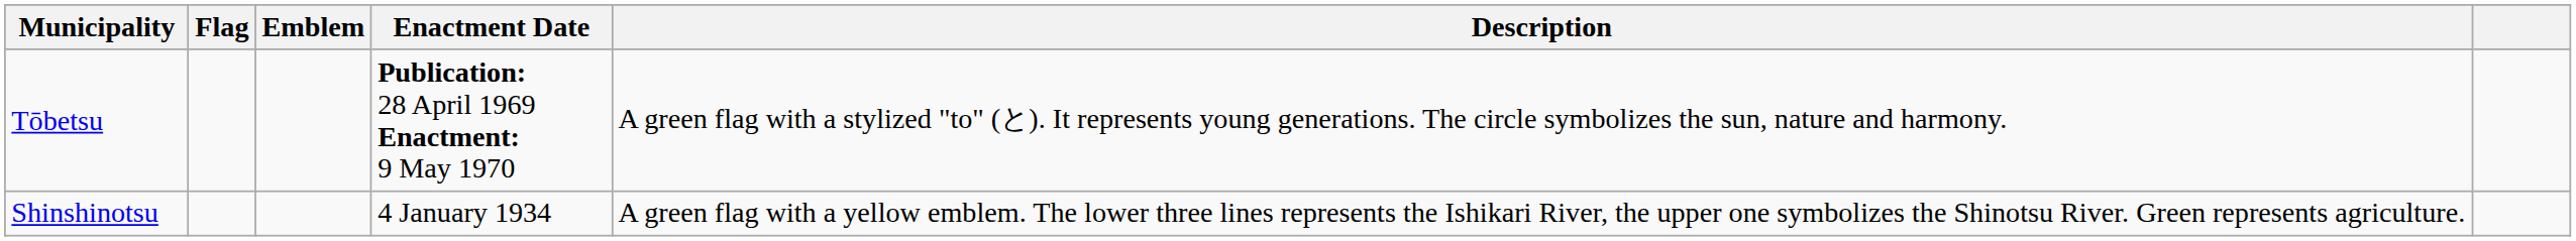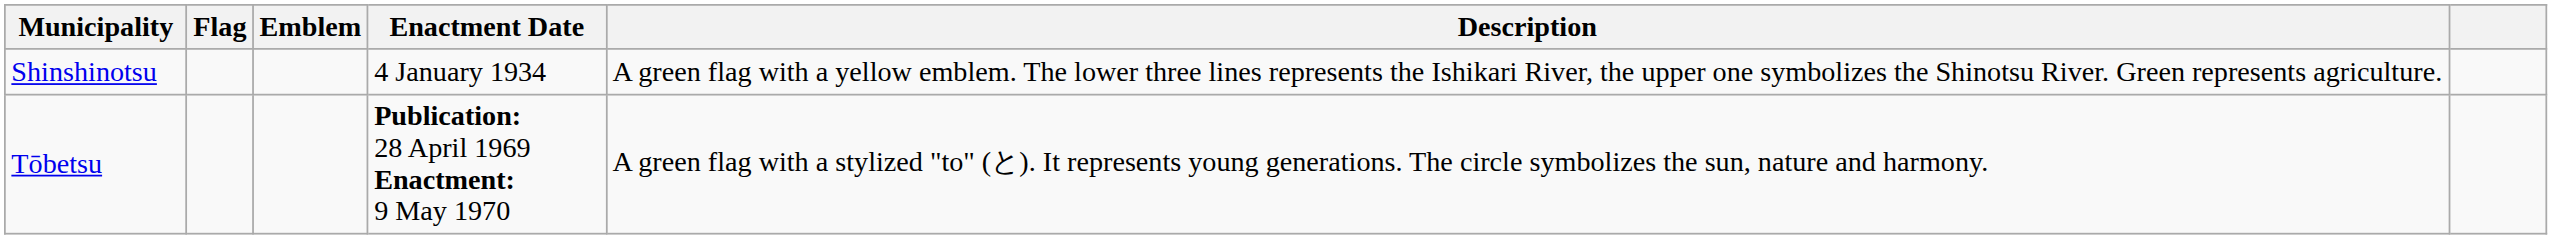rows swapped: Shinshinotsu <-> Tōbetsu
